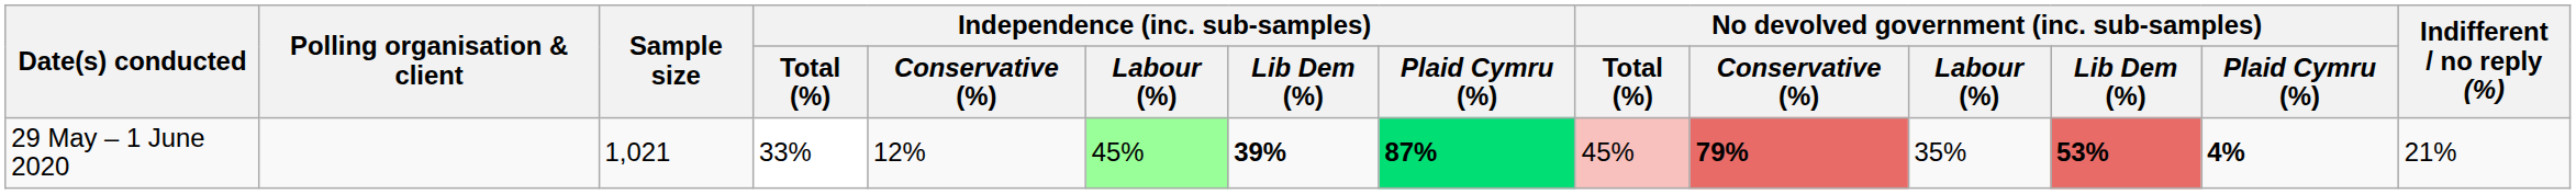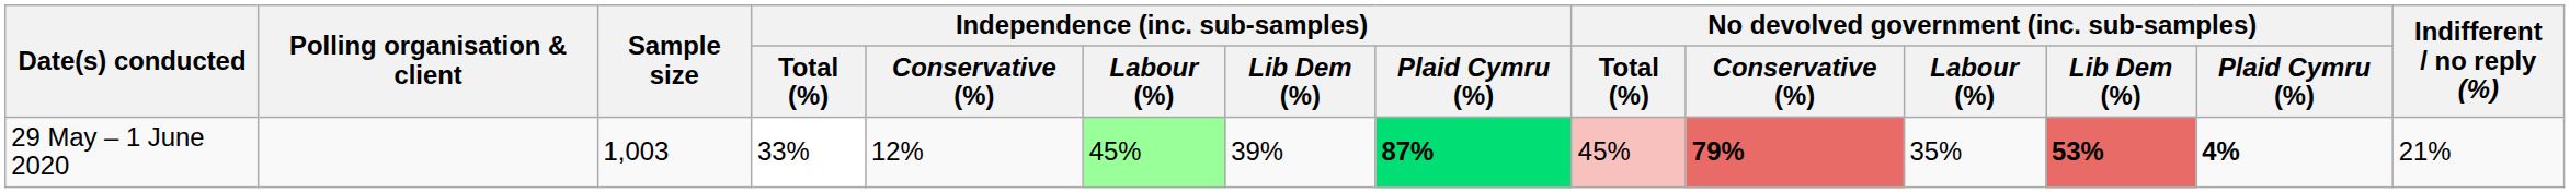29 May – 1 June 2020 | Sample size: 1,021 -> 1,003
29 May – 1 June 2020 | Independence (inc. sub-samples) / Lib Dem (%): bold -> normal
